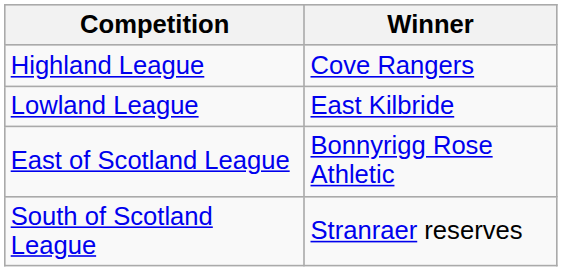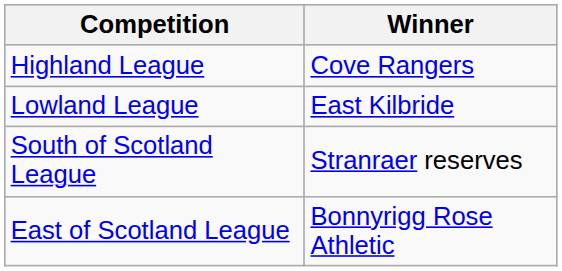rows swapped: East of Scotland League <-> South of Scotland League
